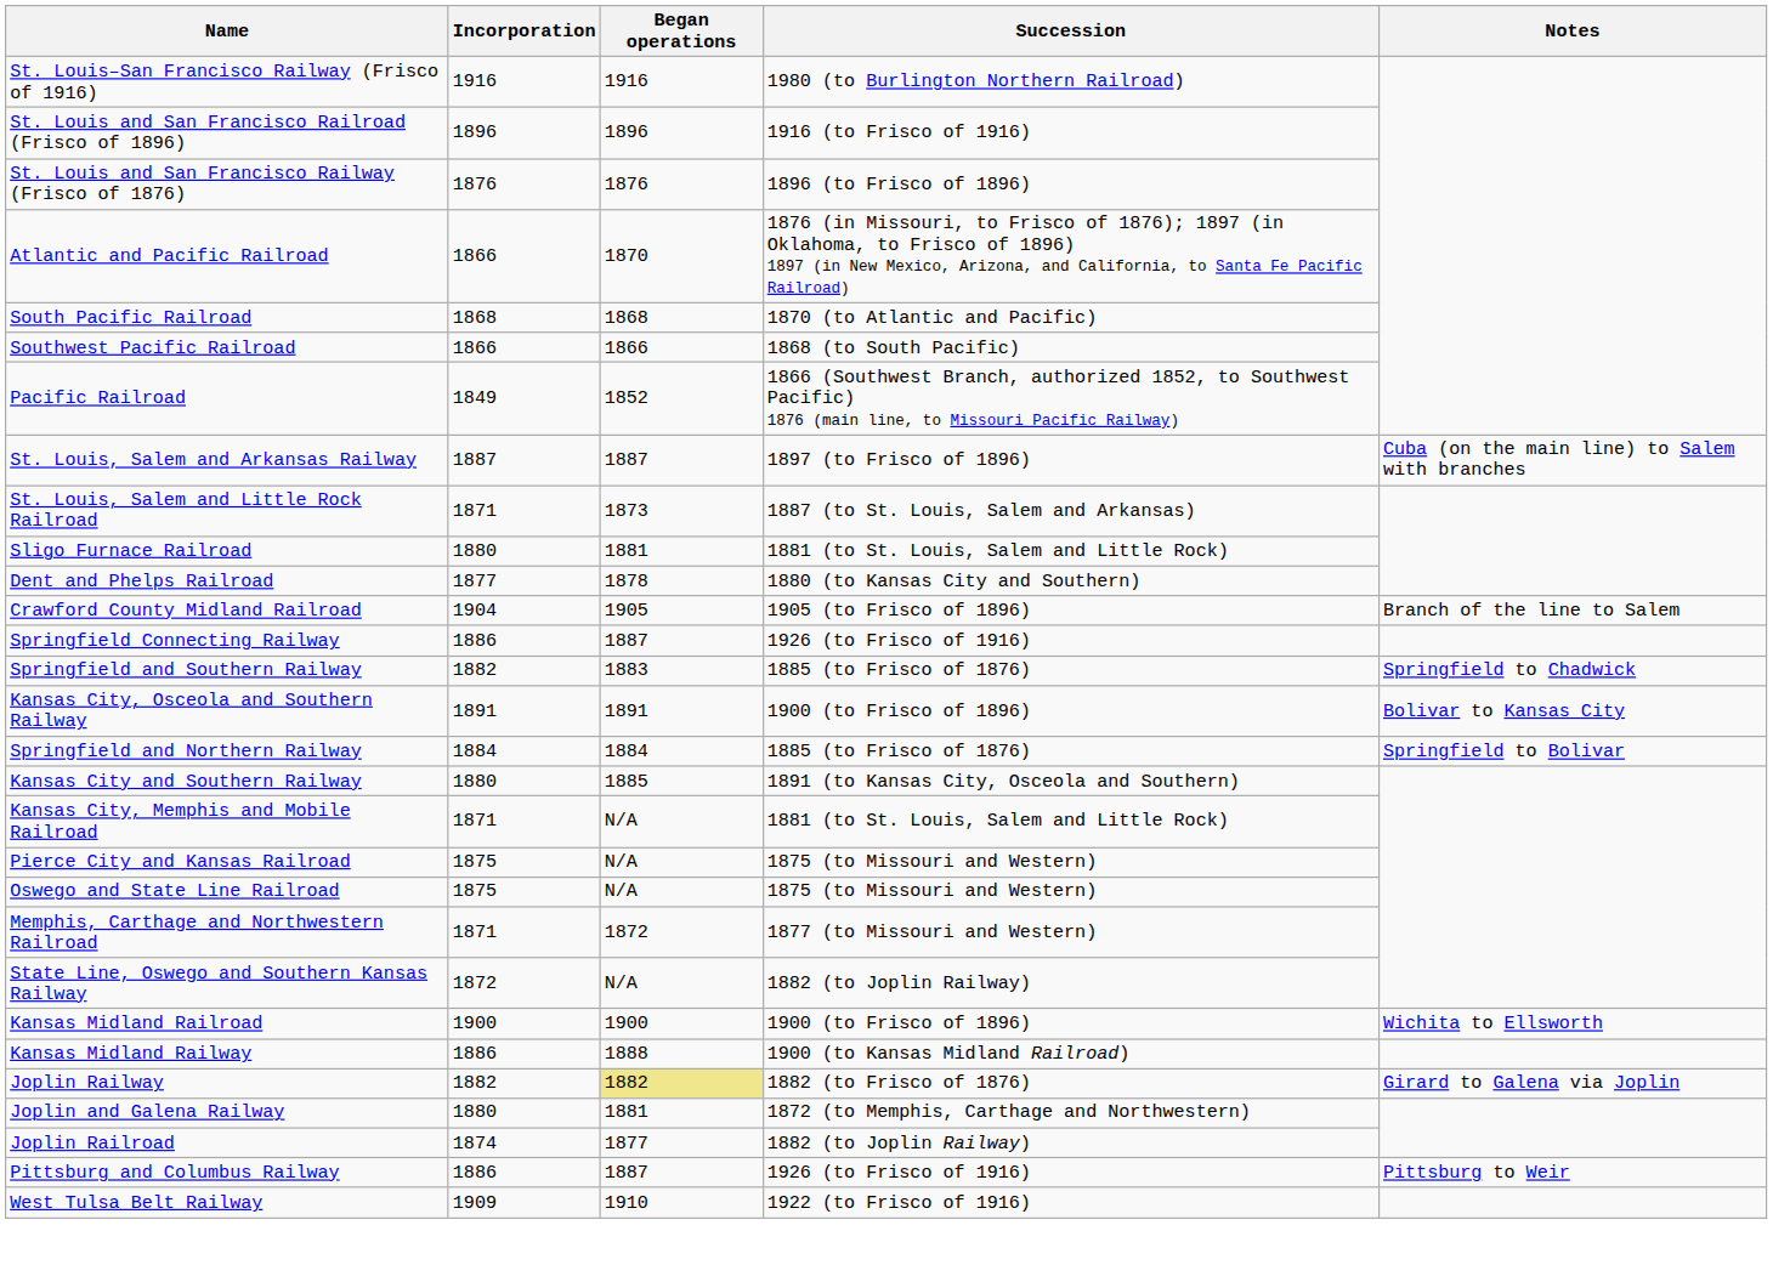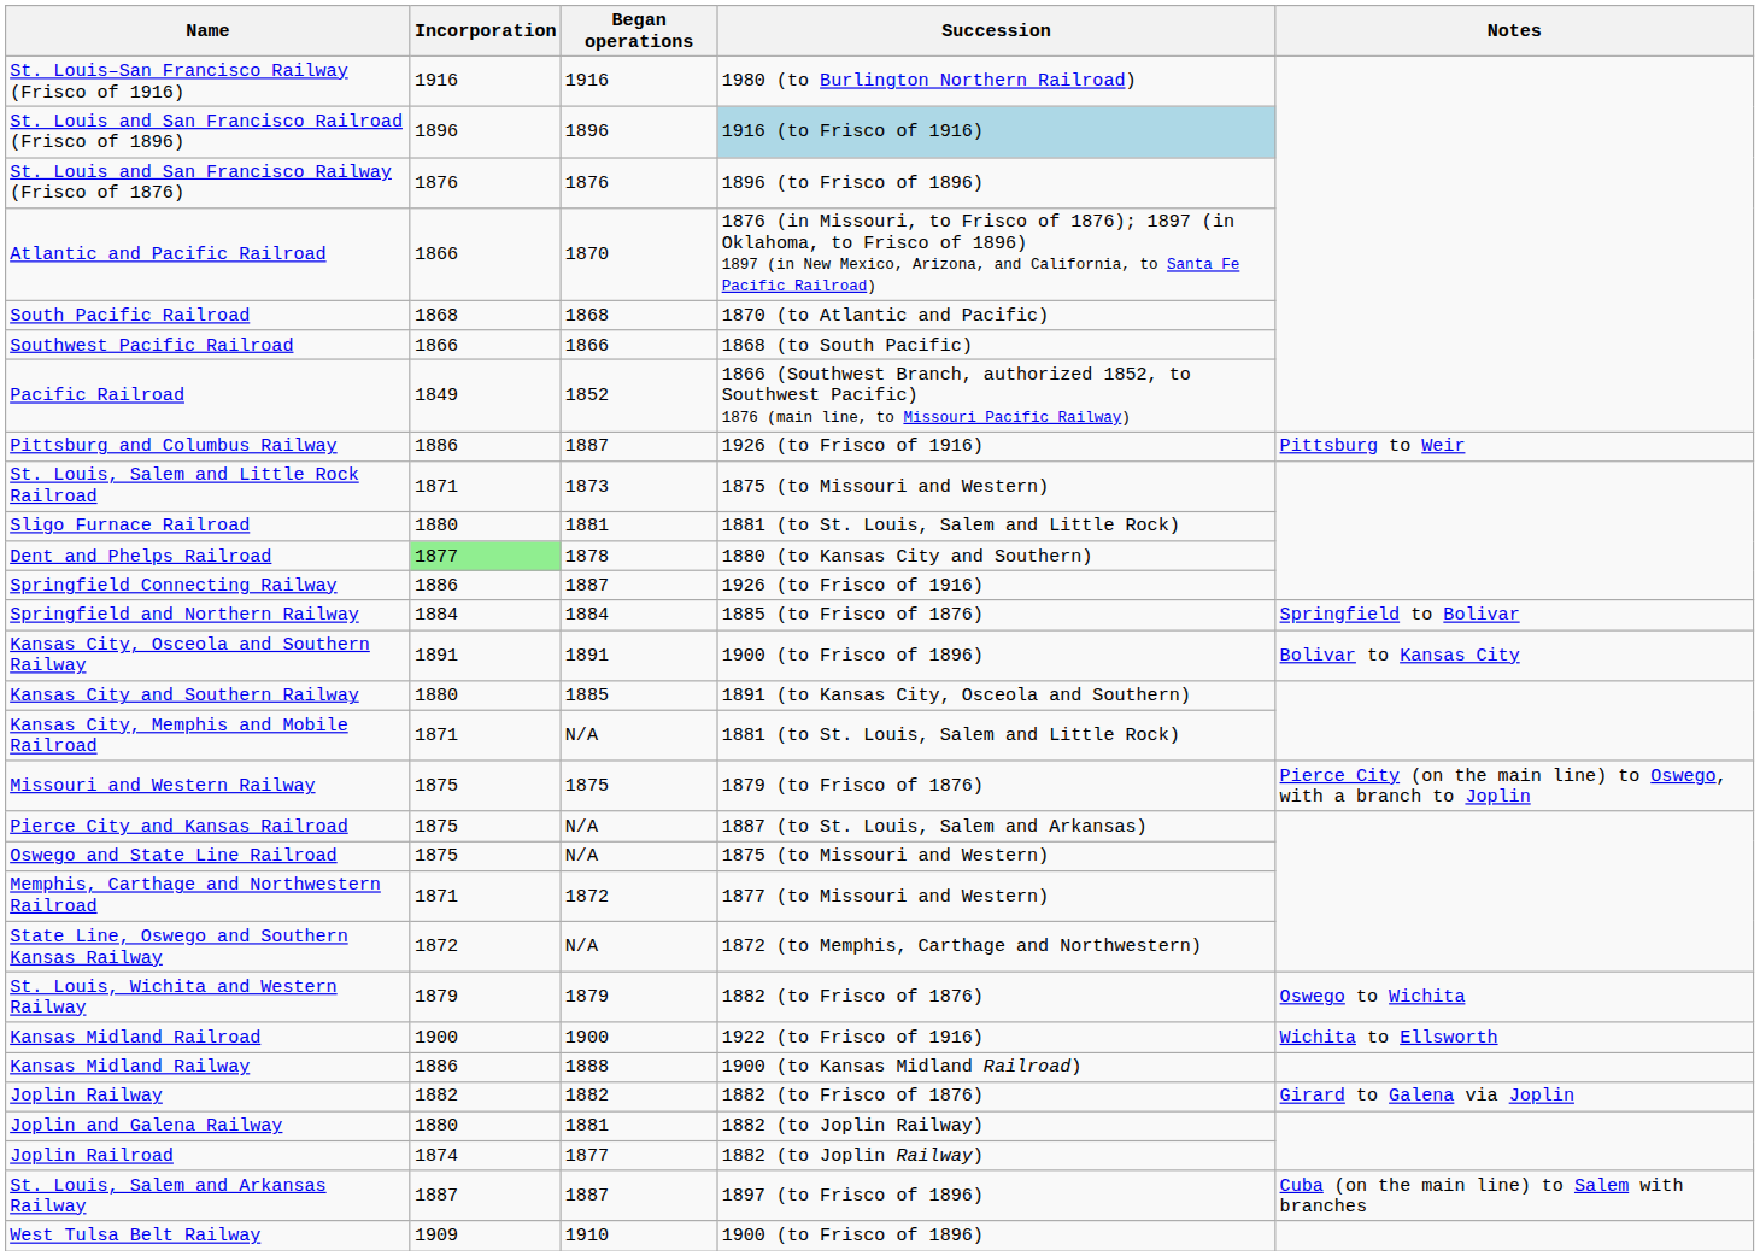St. Louis and San Francisco Railroad (Frisco of 1896) | Succession: no background -> lightblue background
rows swapped: St. Louis, Salem and Arkansas Railway <-> Pittsburg and Columbus Railway
St. Louis, Salem and Little Rock Railroad | Succession: 1887 (to St. Louis, Salem and Arkansas) -> 1875 (to Missouri and Western)
Dent and Phelps Railroad | Incorporation: no background -> lightgreen background
- row: Crawford County Midland Railroad | 1904 | 1905 | 1905 (to Frisco of 1896) | Branch of the line to Salem
- row: Springfield and Southern Railway | 1882 | 1883 | 1885 (to Frisco of 1876) | Springfield to Chadwick
rows swapped: Springfield and Northern Railway <-> Kansas City, Osceola and Southern Railway
+ row: Missouri and Western Railway | 1875 | 1875 | 1879 (to Frisco of 1876) | Pierce City (on the main line) to Oswego, with a branch to Joplin
Pierce City and Kansas Railroad | Succession: 1875 (to Missouri and Western) -> 1887 (to St. Louis, Salem and Arkansas)
State Line, Oswego and Southern Kansas Railway | Succession: 1882 (to Joplin Railway) -> 1872 (to Memphis, Carthage and Northwestern)
+ row: St. Louis, Wichita and Western Railway | 1879 | 1879 | 1882 (to Frisco of 1876) | Oswego to Wichita
Kansas Midland Railroad | Succession: 1900 (to Frisco of 1896) -> 1922 (to Frisco of 1916)
Joplin Railway | Began operations: khaki background -> no background
Joplin and Galena Railway | Succession: 1872 (to Memphis, Carthage and Northwestern) -> 1882 (to Joplin Railway)
West Tulsa Belt Railway | Succession: 1922 (to Frisco of 1916) -> 1900 (to Frisco of 1896)
